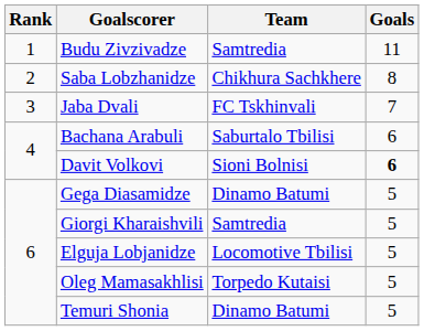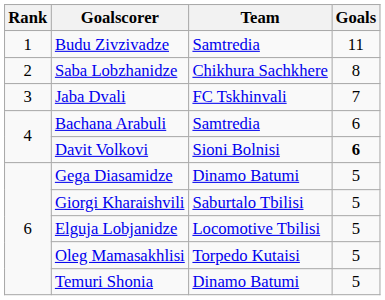Bachana Arabuli | Team: Saburtalo Tbilisi -> Samtredia
Giorgi Kharaishvili | Team: Samtredia -> Saburtalo Tbilisi
